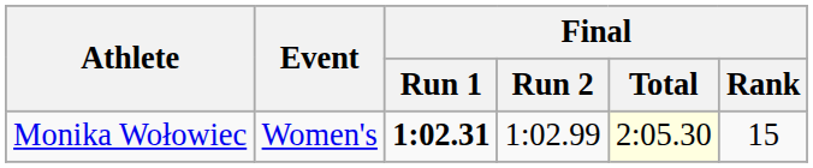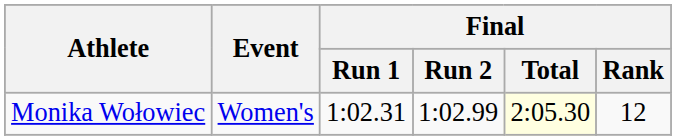Monika Wołowiec | Final / Run 1: bold -> normal
Monika Wołowiec | Final / Rank: 15 -> 12
